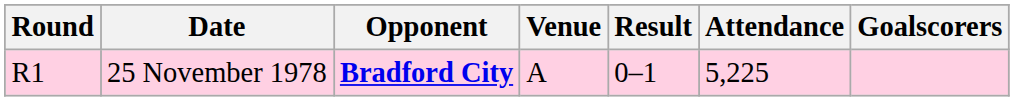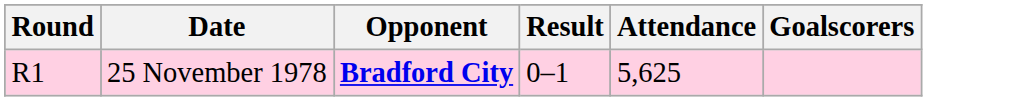- column: Venue | A
25 November 1978 | Attendance: 5,225 -> 5,625
